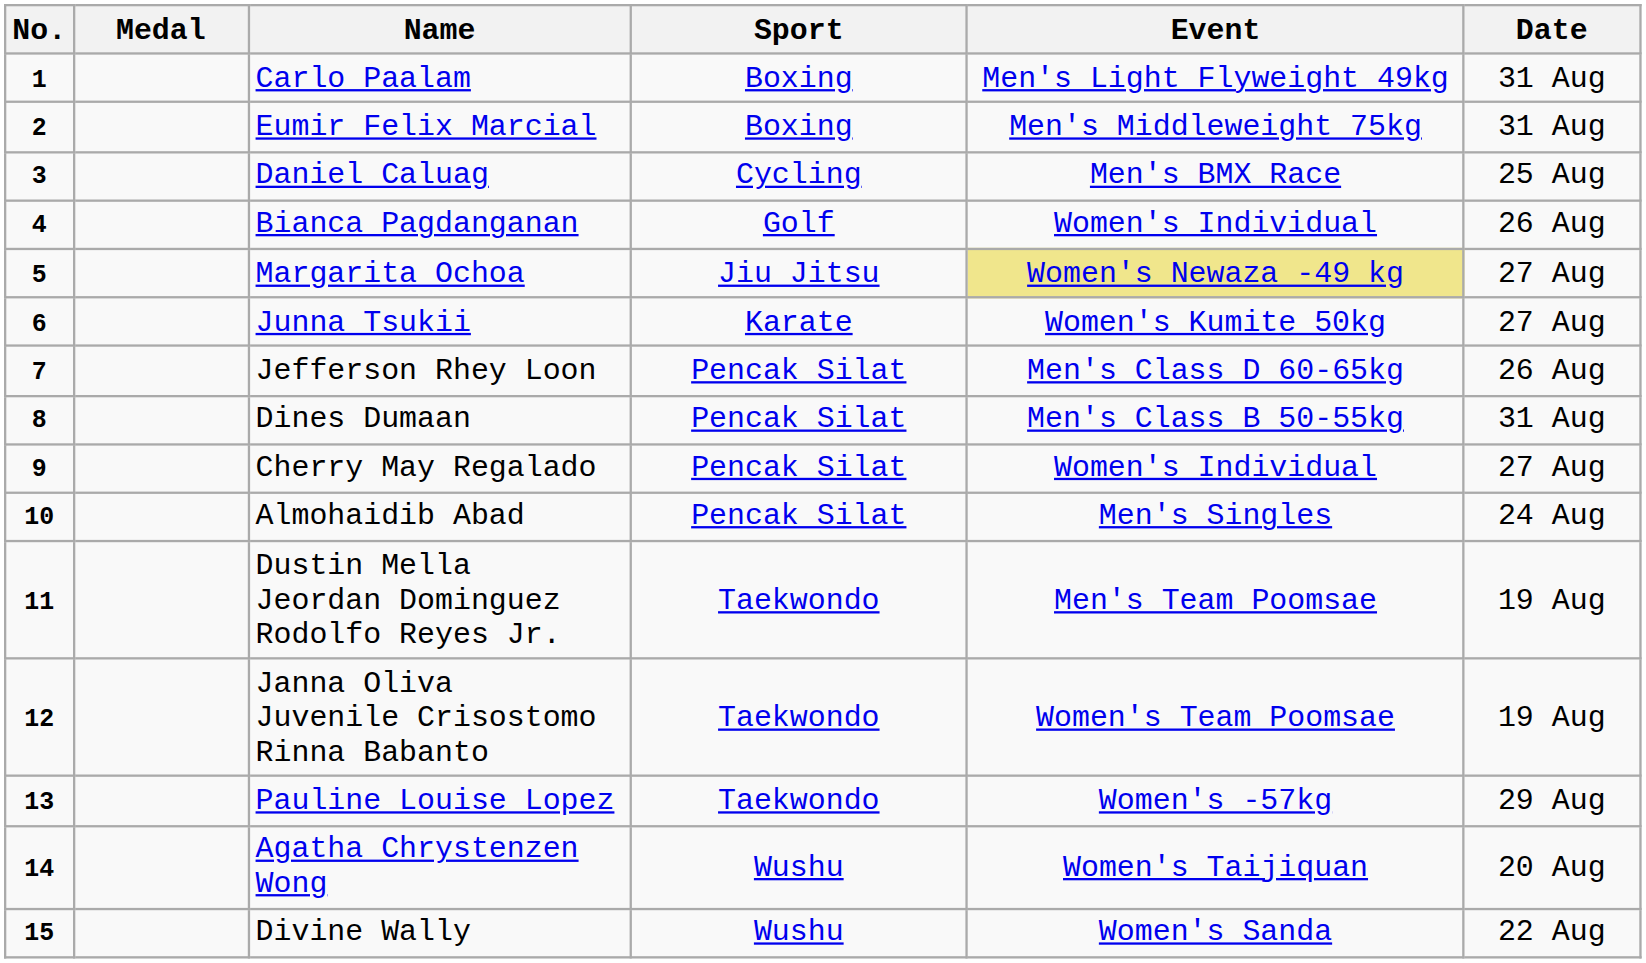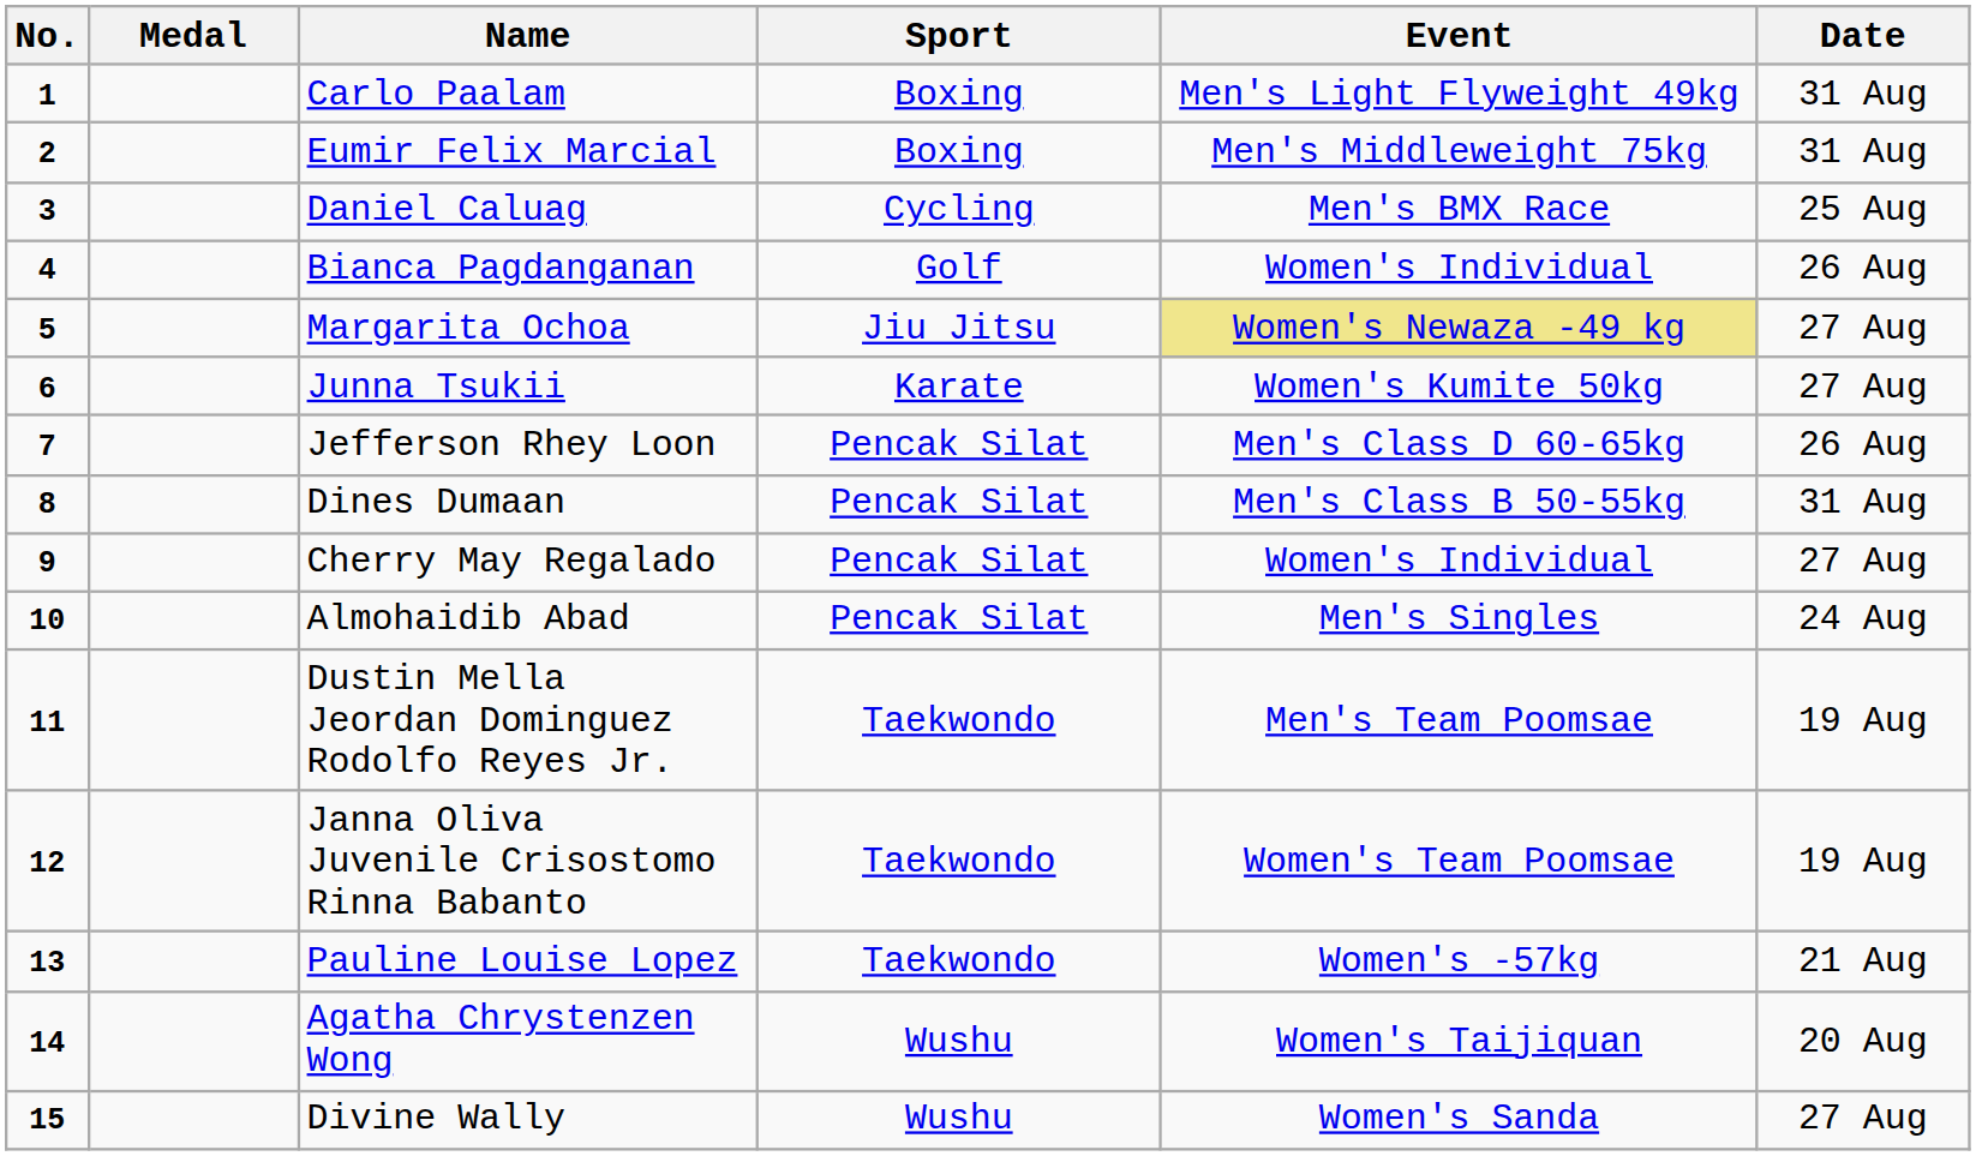Pauline Louise Lopez | Date: 29 Aug -> 21 Aug
Divine Wally | Date: 22 Aug -> 27 Aug
